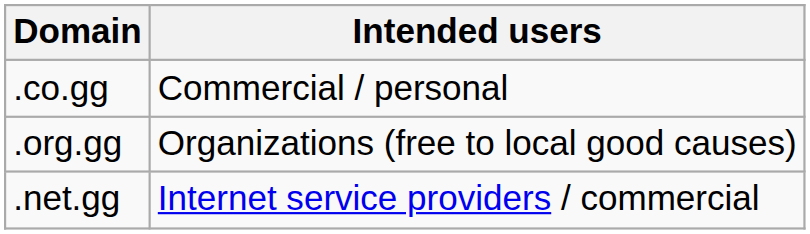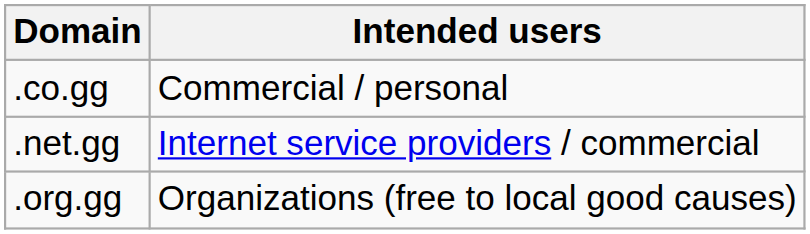rows swapped: .net.gg <-> .org.gg
